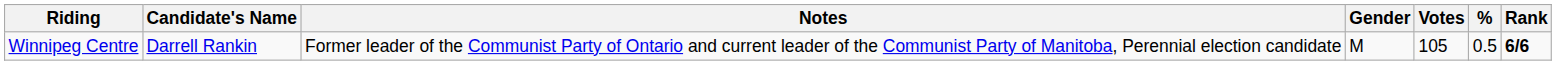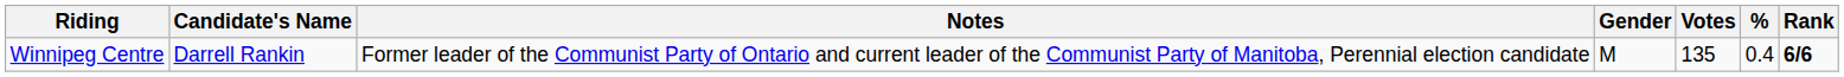Winnipeg Centre | Votes: 105 -> 135
Winnipeg Centre | %: 0.5 -> 0.4
